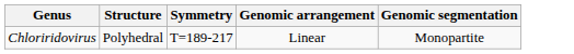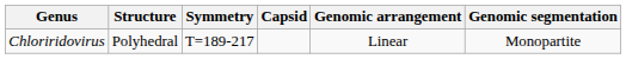+ column: Capsid
